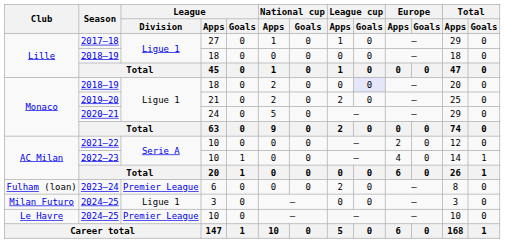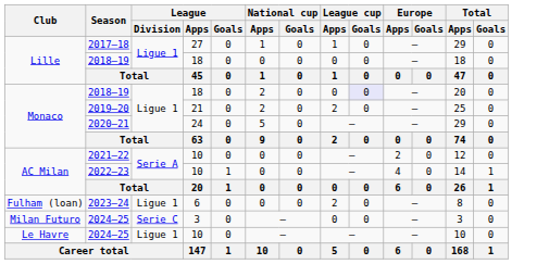2023–24 | League / Division: Premier League -> Ligue 1
Milan Futuro / 2024–25 | League / Division: Ligue 1 -> Serie C
Le Havre / 2024–25 | League / Division: Premier League -> Ligue 1
